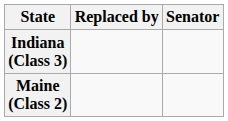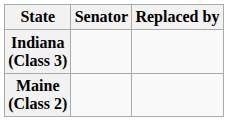columns swapped: Senator <-> Replaced by
